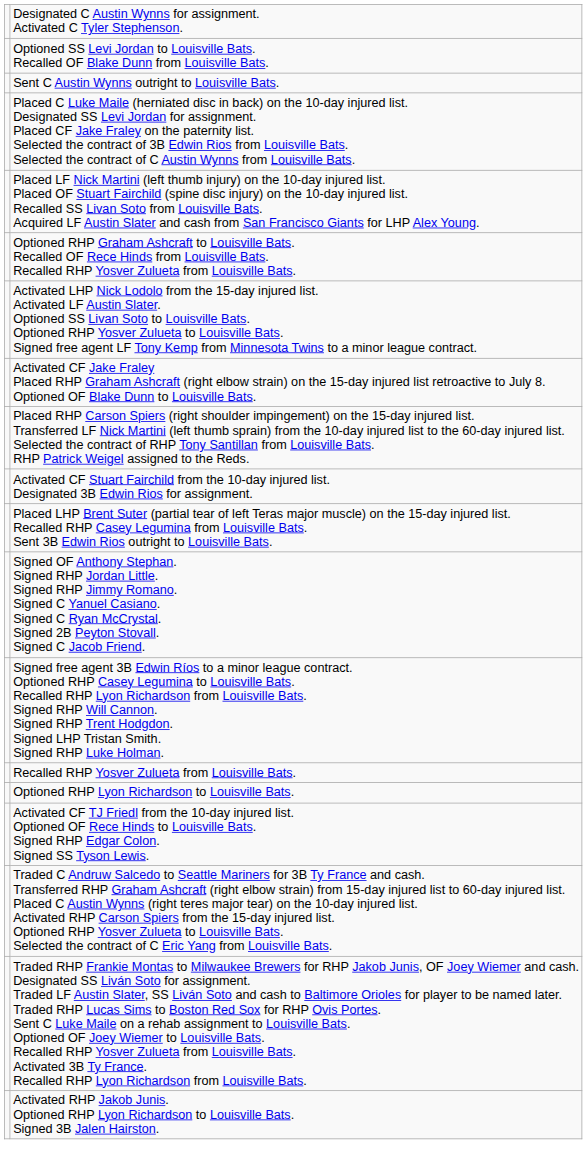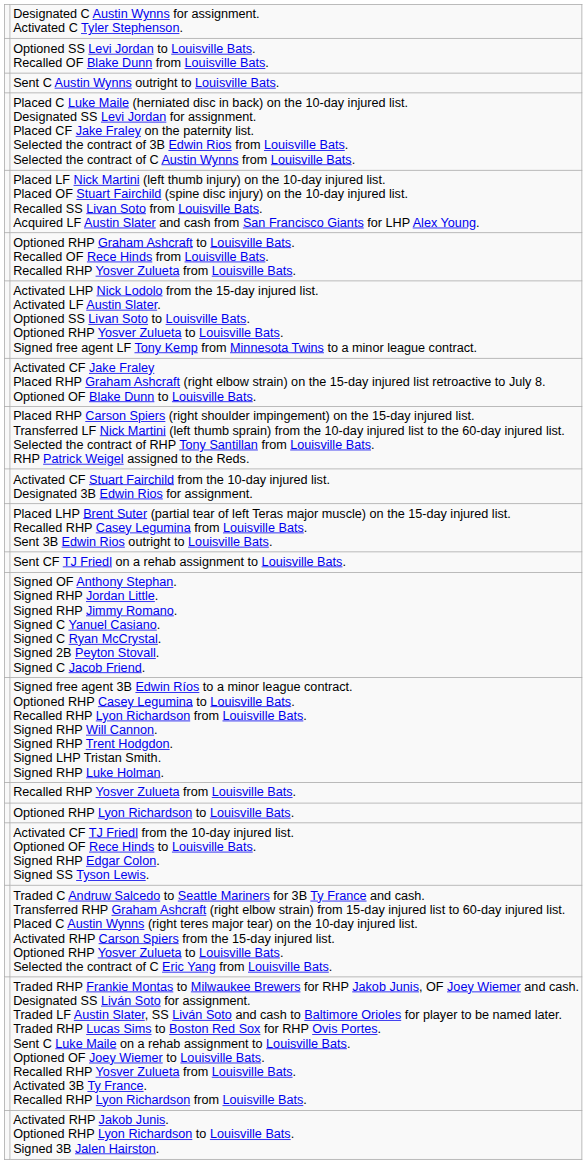+ row: Sent CF TJ Friedl on a rehab assignment to Louisville Bats.
